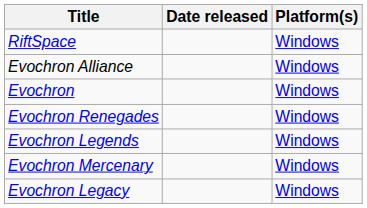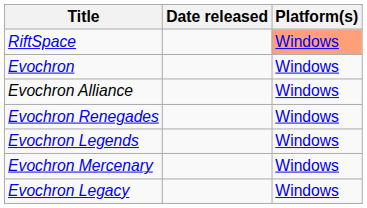RiftSpace | Platform(s): no background -> lightsalmon background
rows swapped: Evochron <-> Evochron Alliance
